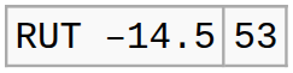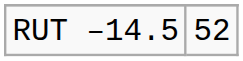RUT –14.5 | column 2: 53 -> 52
